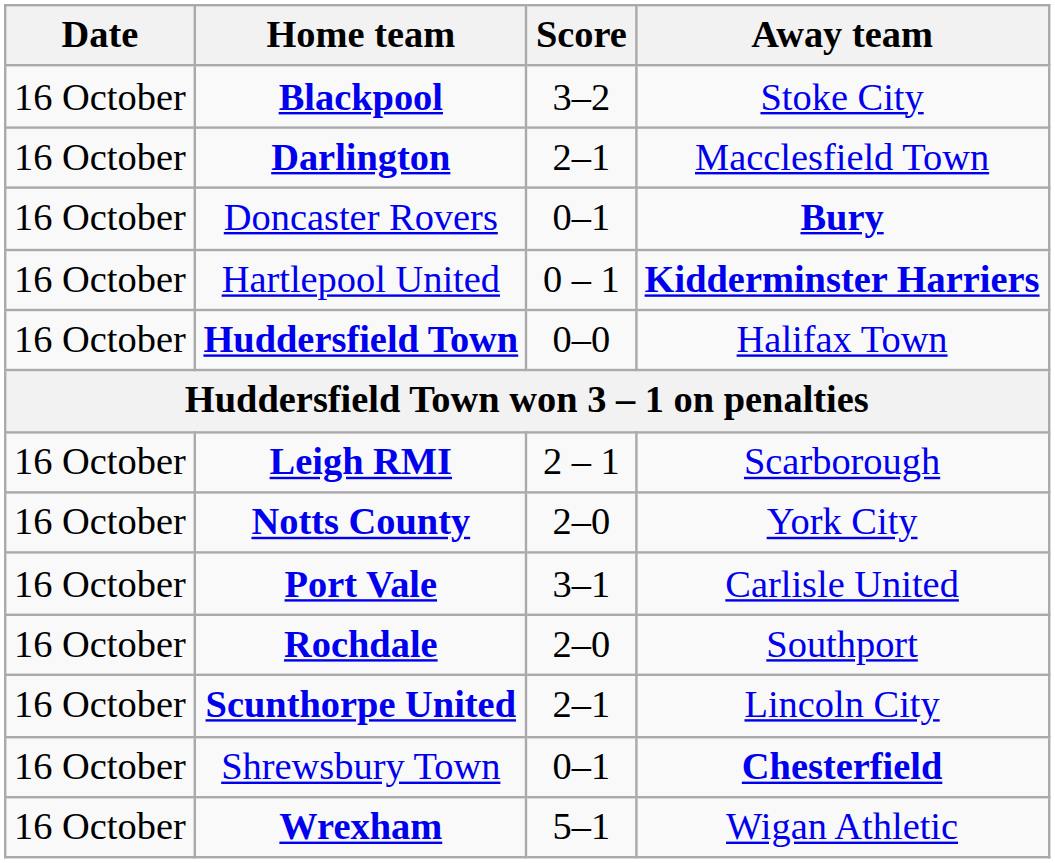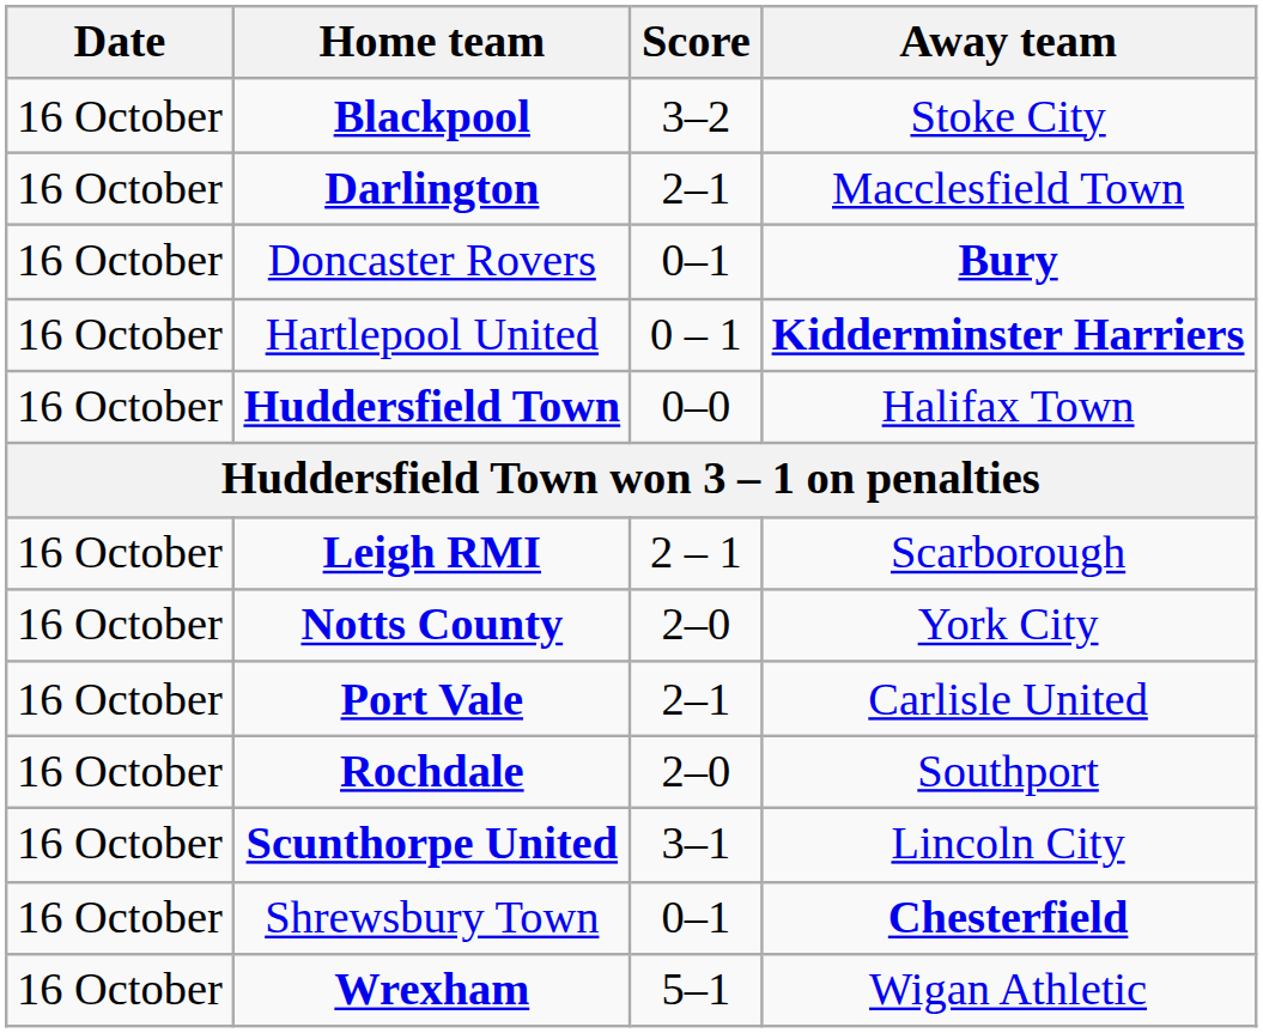Port Vale | Score: 3–1 -> 2–1
Scunthorpe United | Score: 2–1 -> 3–1
